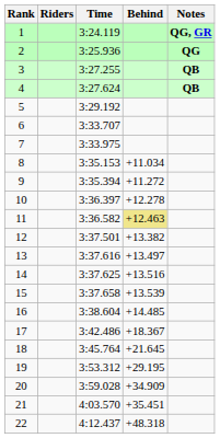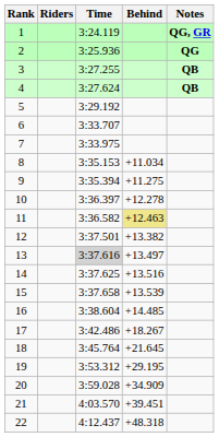9 | Behind: +11.272 -> +11.275
13 | Time: no background -> lightgrey background
17 | Behind: +18.367 -> +18.267
21 | Behind: +35.451 -> +39.451
